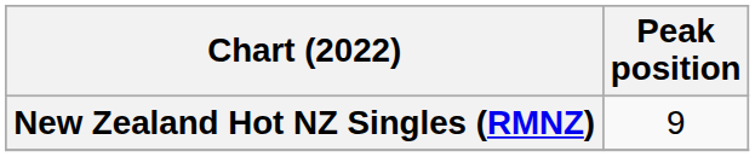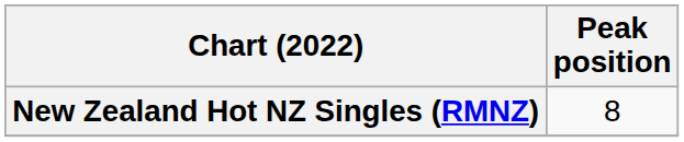New Zealand Hot NZ Singles (RMNZ) | Peak position: 9 -> 8
